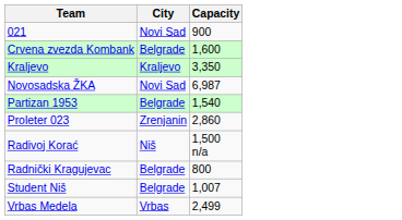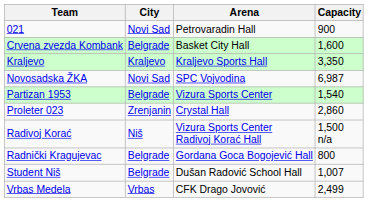+ column: Arena | Petrovaradin Hall | Basket City Hall | Kraljevo Sports Hall | SPC Vojvodina | Vizura Sports Center | Crystal Hall | Vizura Sports Center Radivoj Korać Hall | Gordana Goca Bogojević Hall | Dušan Radović School Hall | CFK Drago Jovović
